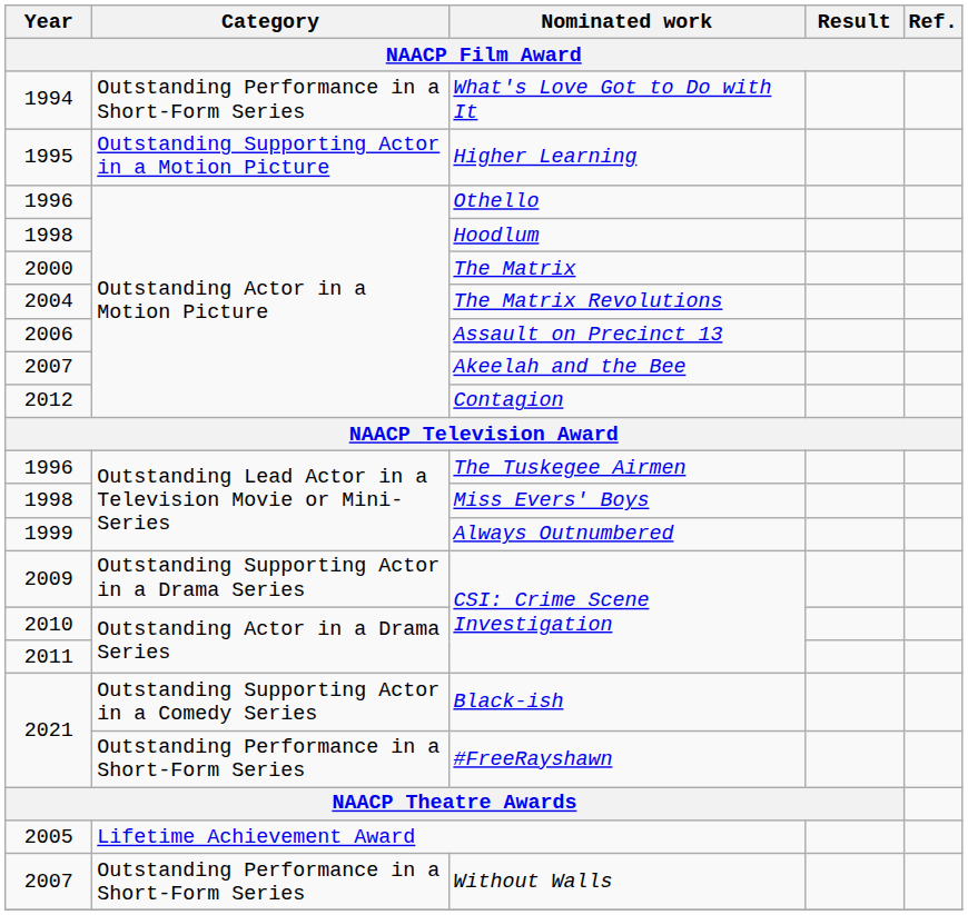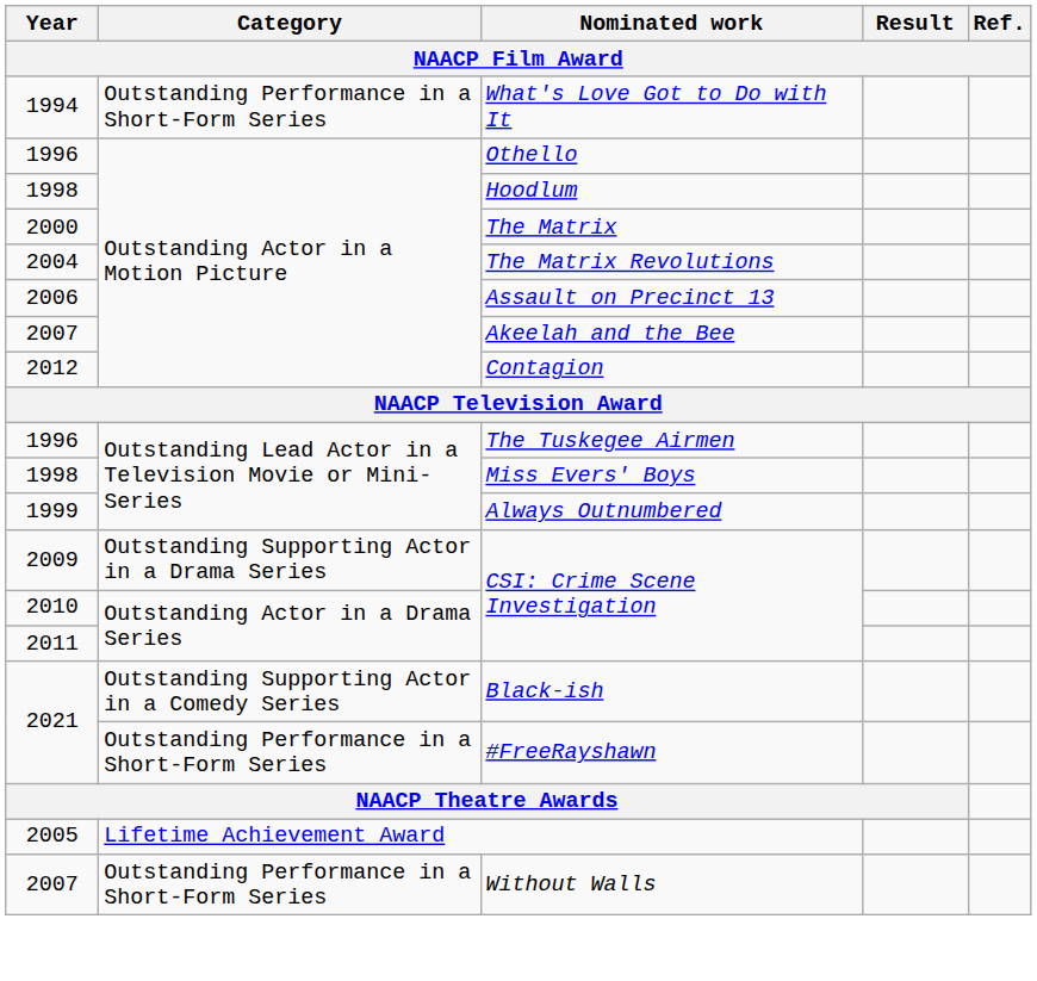- row: 1995 | Outstanding Supporting Actor in a Motion Picture | Higher Learning
